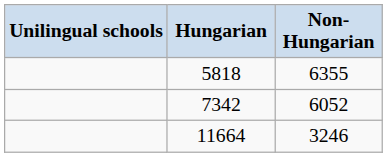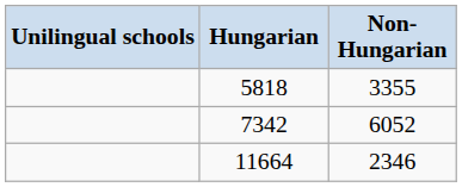5818 | Non-Hungarian: 6355 -> 3355
11664 | Non-Hungarian: 3246 -> 2346
